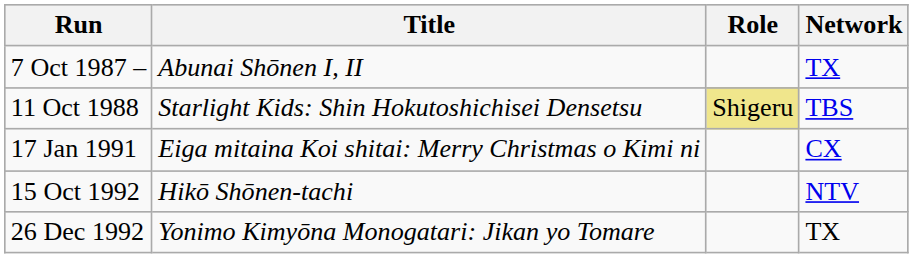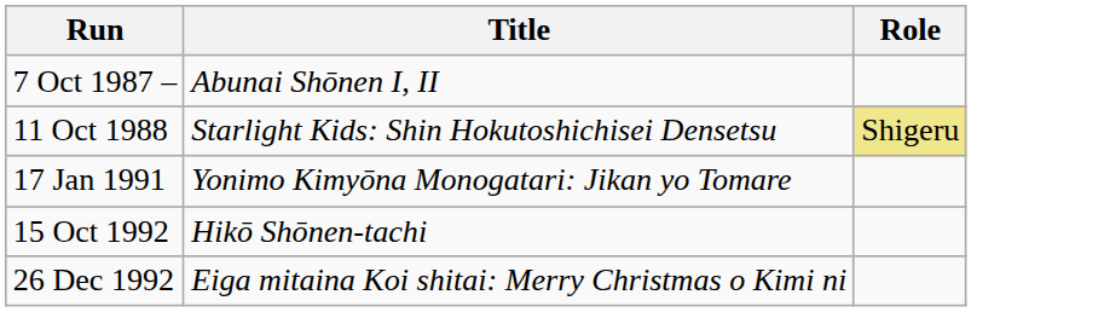- column: Network | TX | TBS | CX | NTV | TX
17 Jan 1991 | Title: Eiga mitaina Koi shitai: Merry Christmas o Kimi ni -> Yonimo Kimyōna Monogatari: Jikan yo Tomare
26 Dec 1992 | Title: Yonimo Kimyōna Monogatari: Jikan yo Tomare -> Eiga mitaina Koi shitai: Merry Christmas o Kimi ni
